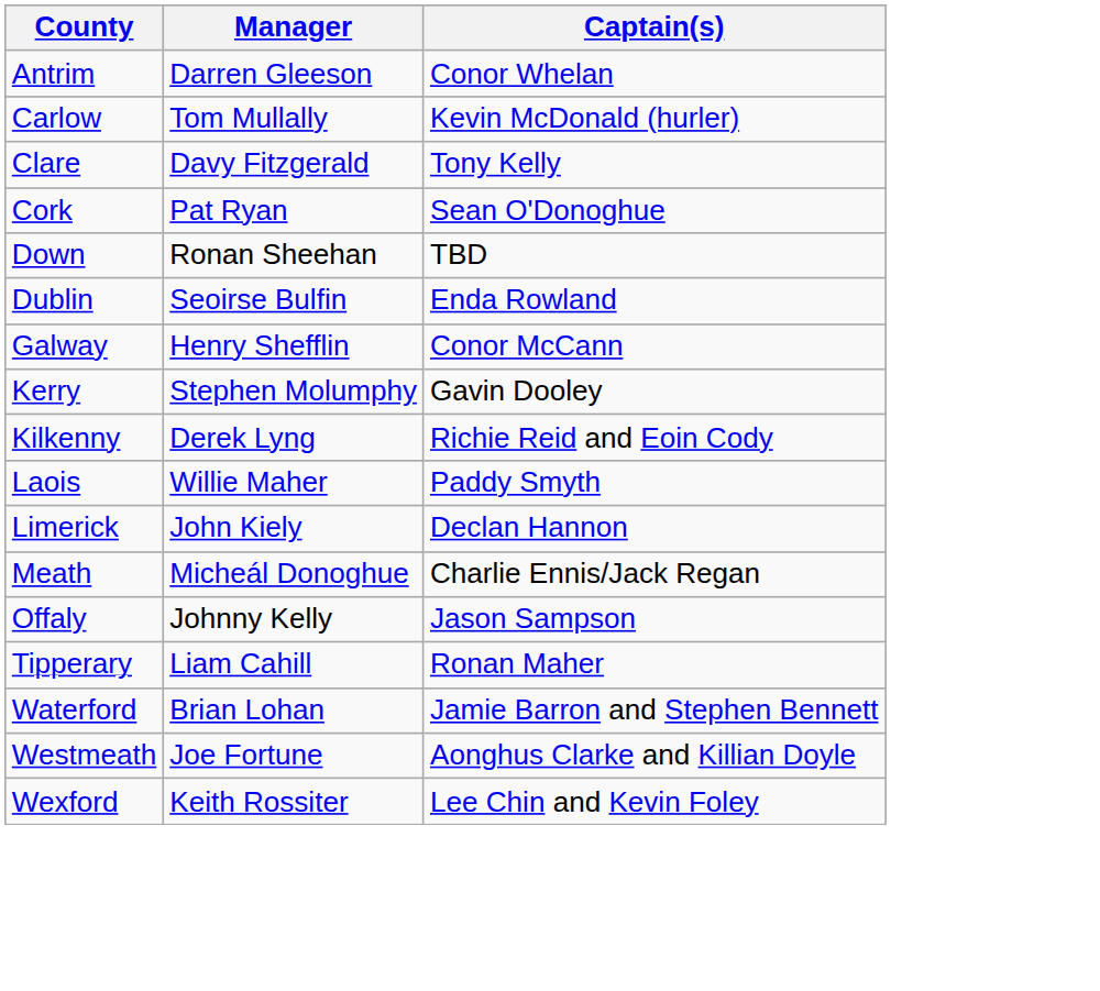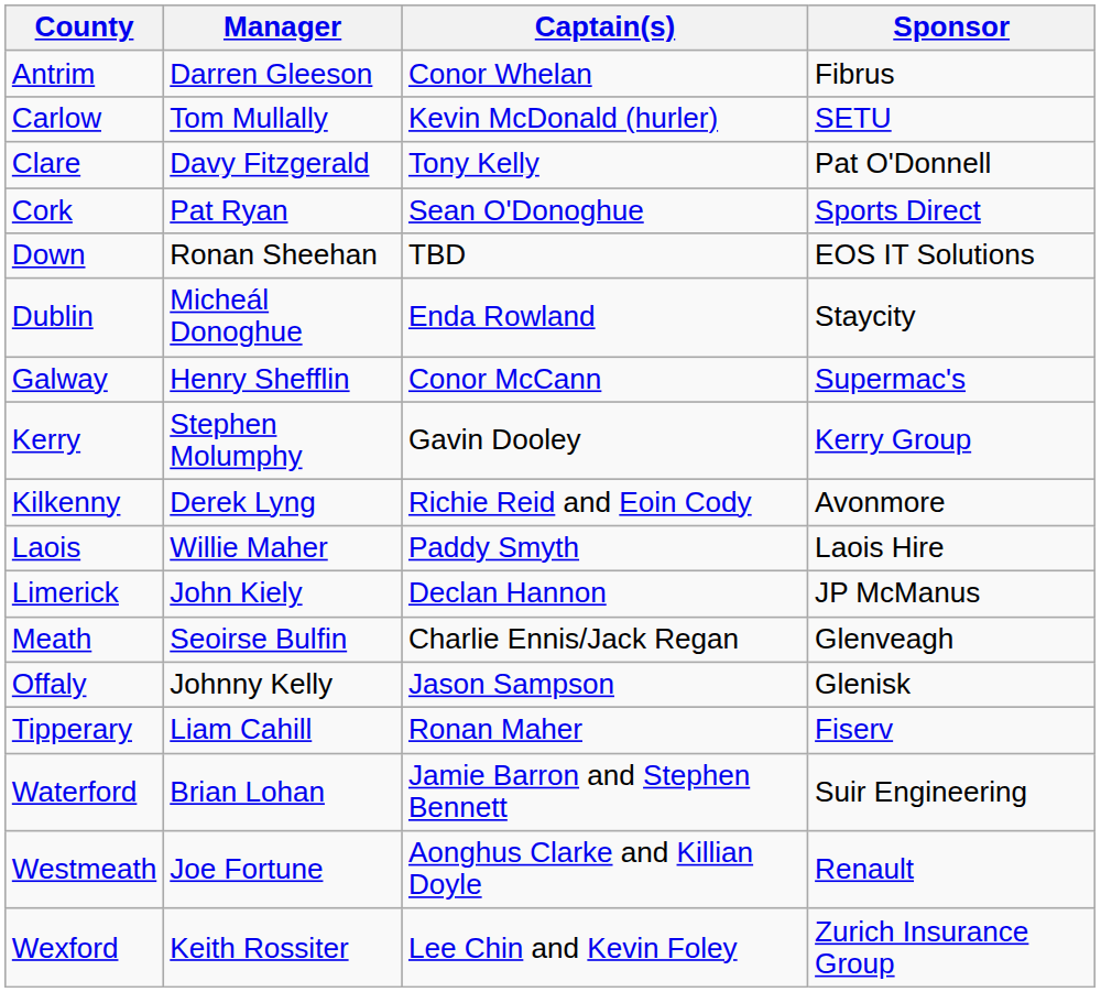+ column: Sponsor | Fibrus | SETU | Pat O'Donnell | Sports Direct | EOS IT Solutions | Staycity | Supermac's | Kerry Group | Avonmore | Laois Hire | JP McManus | Glenveagh | Glenisk | Fiserv | Suir Engineering | Renault | Zurich Insurance Group
Dublin | Manager: Seoirse Bulfin -> Micheál Donoghue
Meath | Manager: Micheál Donoghue -> Seoirse Bulfin
